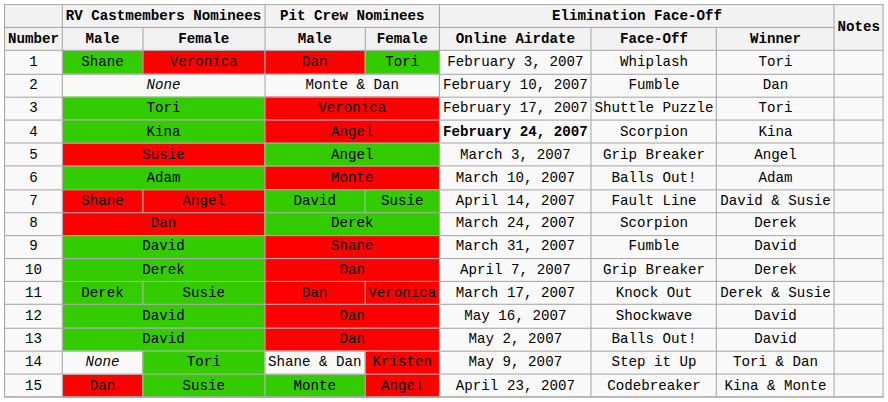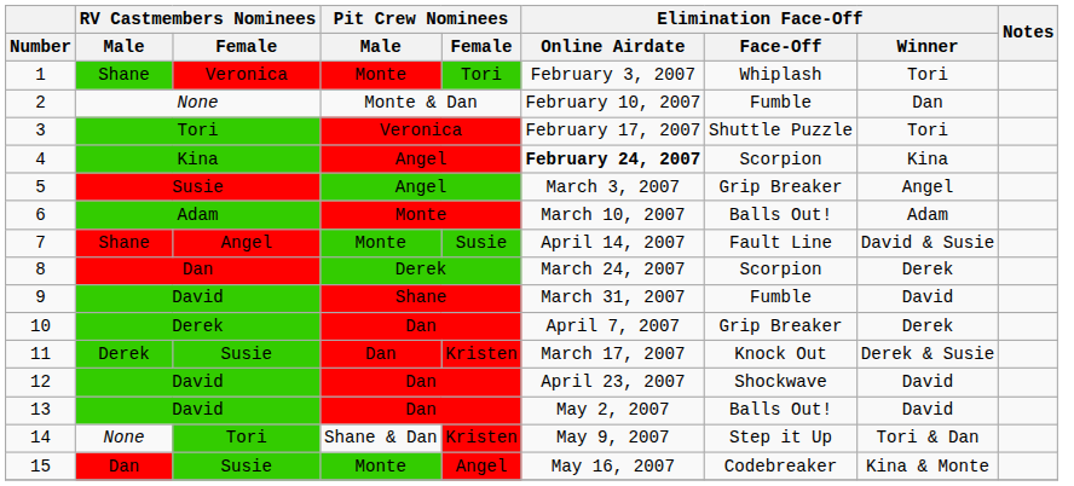1 | Pit Crew Nominees / Male: Dan -> Monte
7 | Pit Crew Nominees / Male: David -> Monte
11 | Pit Crew Nominees / Female: Veronica -> Kristen
12 | Elimination Face-Off / Online Airdate: May 16, 2007 -> April 23, 2007
15 | Elimination Face-Off / Online Airdate: April 23, 2007 -> May 16, 2007
